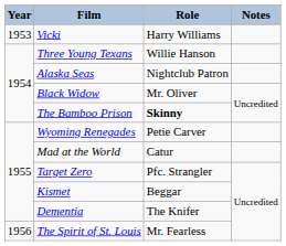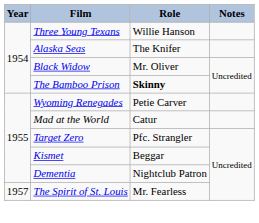- row: 1953 | Vicki | Harry Williams
Alaska Seas | Role: Nightclub Patron -> The Knifer
Dementia | Role: The Knifer -> Nightclub Patron
The Spirit of St. Louis | Year: 1956 -> 1957
